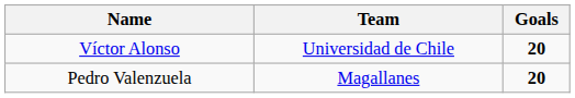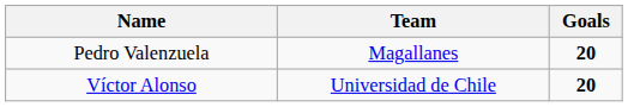rows swapped: Pedro Valenzuela <-> Víctor Alonso
